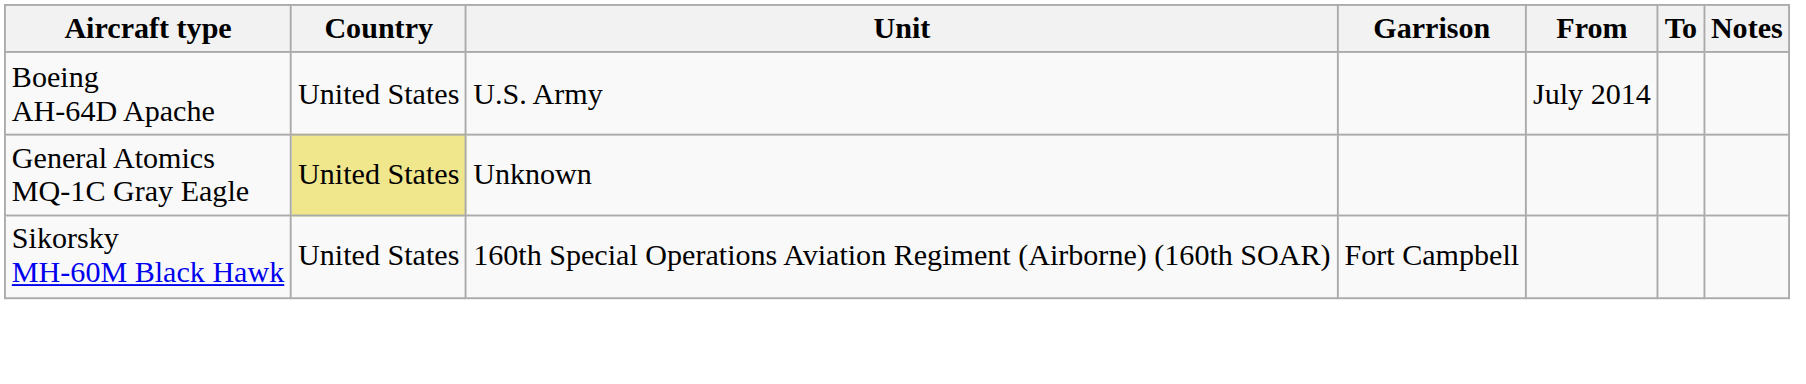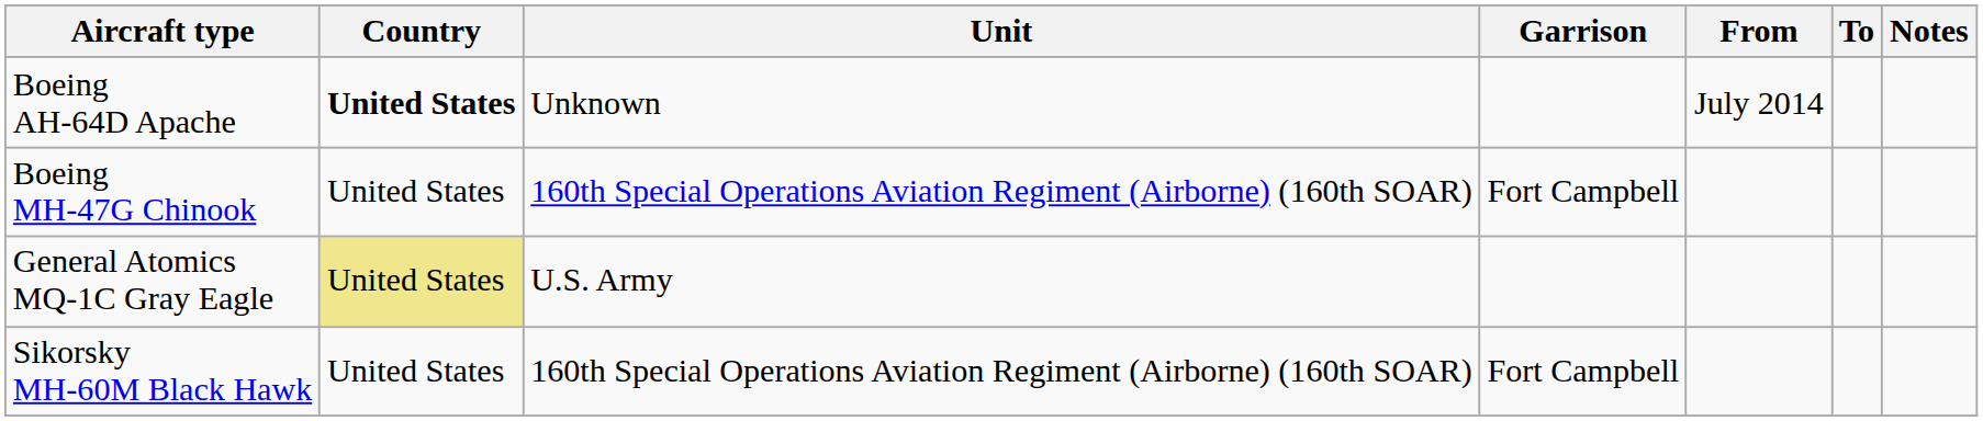Boeing AH-64D Apache | Country: normal -> bold
Boeing AH-64D Apache | Unit: U.S. Army -> Unknown
+ row: Boeing MH-47G Chinook | United States | 160th Special Operations Aviation Regiment (Airborne) (160th SOAR) | Fort Campbell
General Atomics MQ-1C Gray Eagle | Unit: Unknown -> U.S. Army
